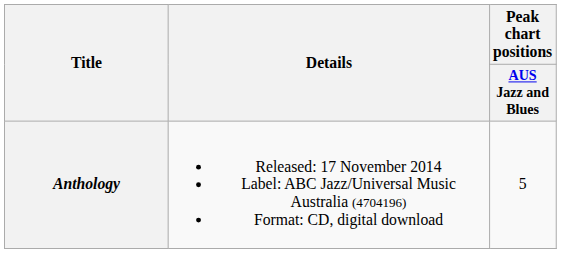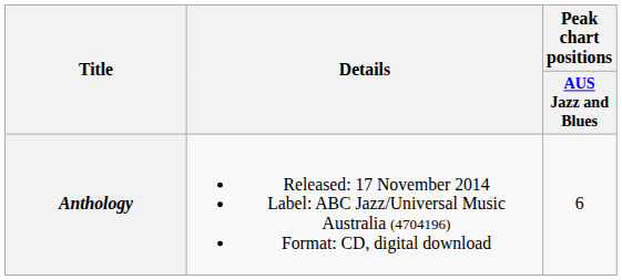Anthology | Peak chart positions / AUS Jazz and Blues: 5 -> 6
